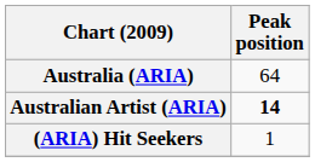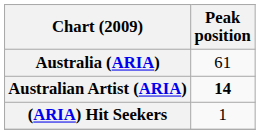Australia (ARIA) | Peak position: 64 -> 61
